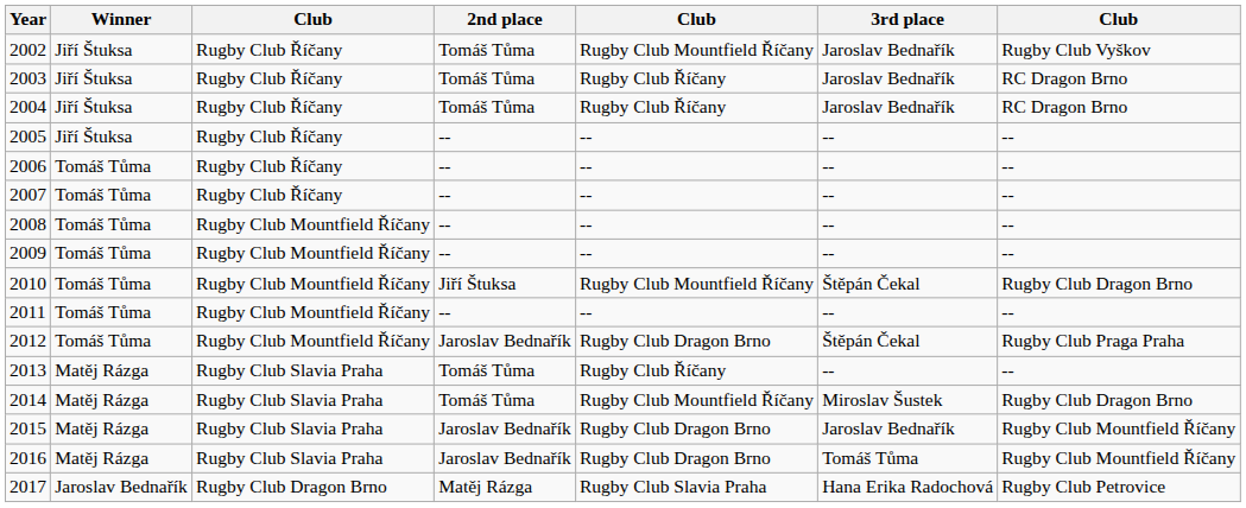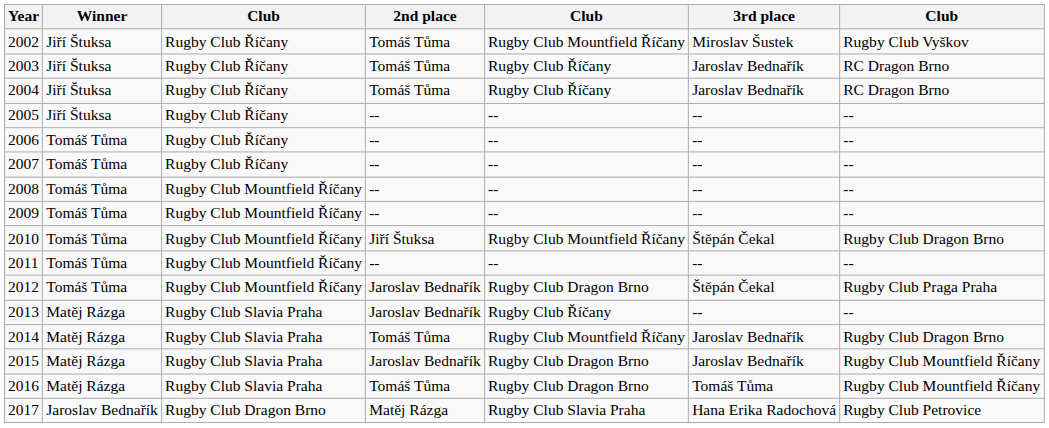2002 | 3rd place: Jaroslav Bednařík -> Miroslav Šustek
2013 | 2nd place: Tomáš Tůma -> Jaroslav Bednařík
2014 | 3rd place: Miroslav Šustek -> Jaroslav Bednařík
2016 | 2nd place: Jaroslav Bednařík -> Tomáš Tůma
